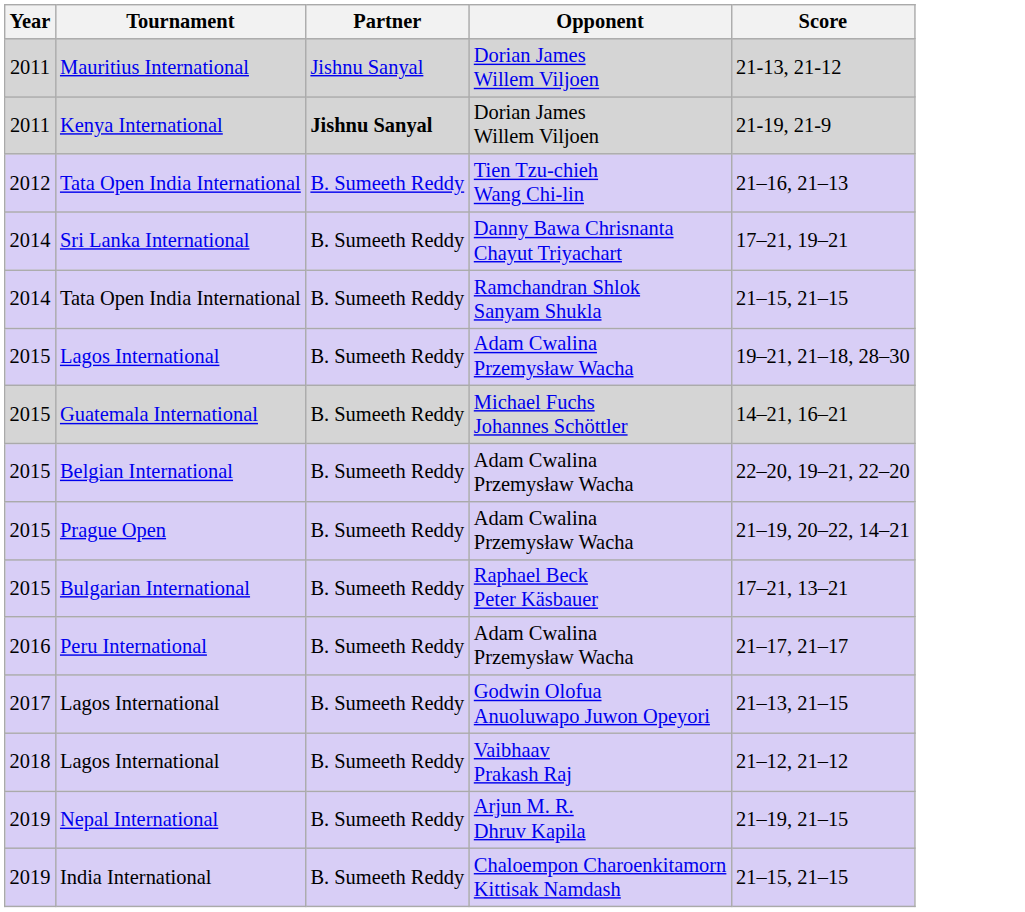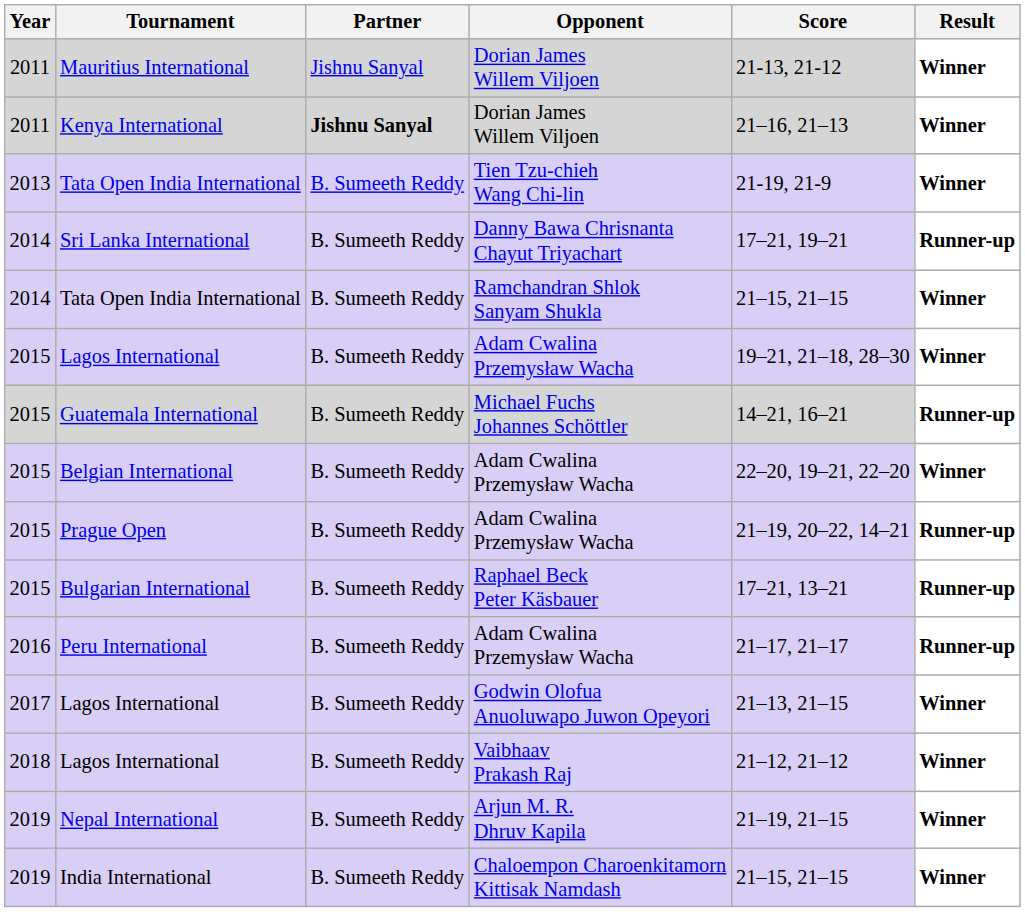+ column: Result | Winner | Winner | Winner | Runner-up | Winner | Winner | Runner-up | Winner | Runner-up | Runner-up | Runner-up | Winner | Winner | Winner | Winner
Kenya International | Score: 21-19, 21-9 -> 21–16, 21–13
Tata Open India International / Tien Tzu-chieh Wang Chi-lin | Year: 2012 -> 2013
Tata Open India International / Tien Tzu-chieh Wang Chi-lin | Score: 21–16, 21–13 -> 21-19, 21-9
